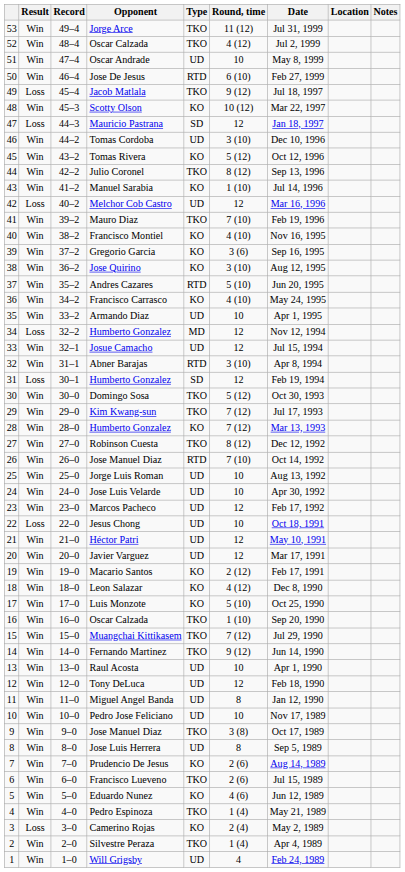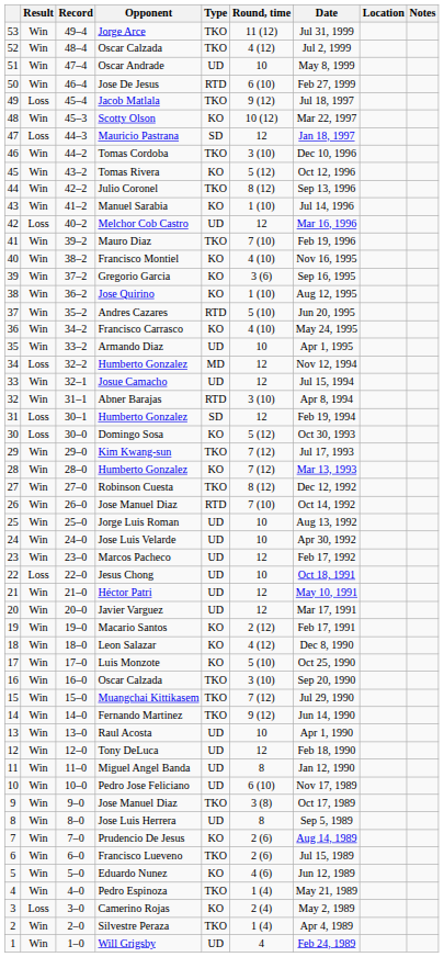Tomas Cordoba | Type: UD -> TKO
Jose Quirino | Round, time: 3 (10) -> 1 (10)
Domingo Sosa | Result: Win -> Loss
Domingo Sosa | Type: TKO -> KO
16 / Oscar Calzada | Round, time: 1 (10) -> 3 (10)
Pedro Jose Feliciano | Round, time: 10 -> 6 (10)
